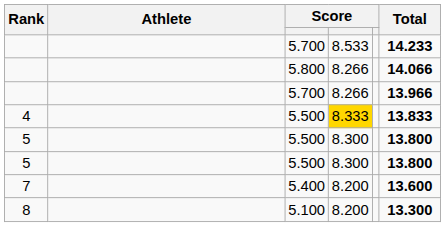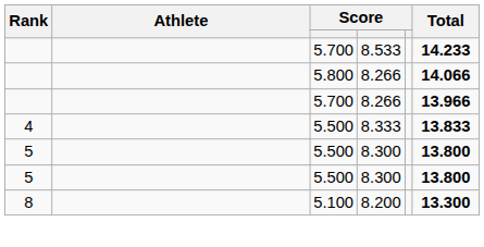4 | column 4: gold background -> no background
- row: 7 | 5.400 | 8.200 | 13.600
